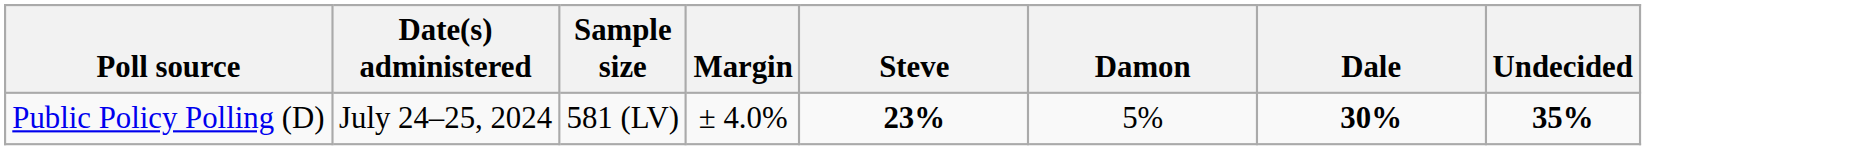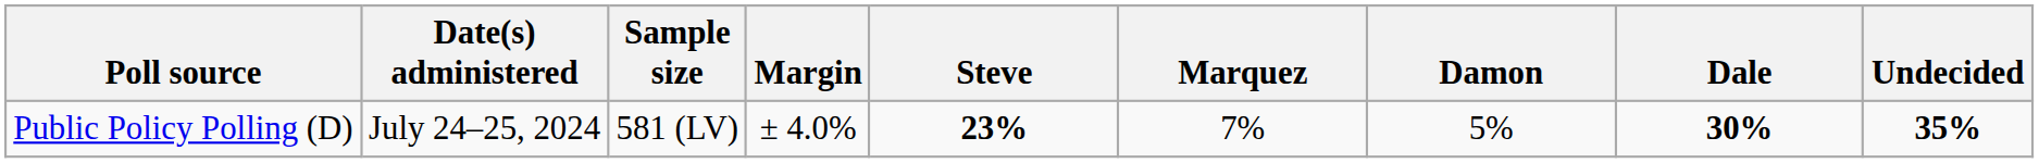+ column: Marquez | 7%
